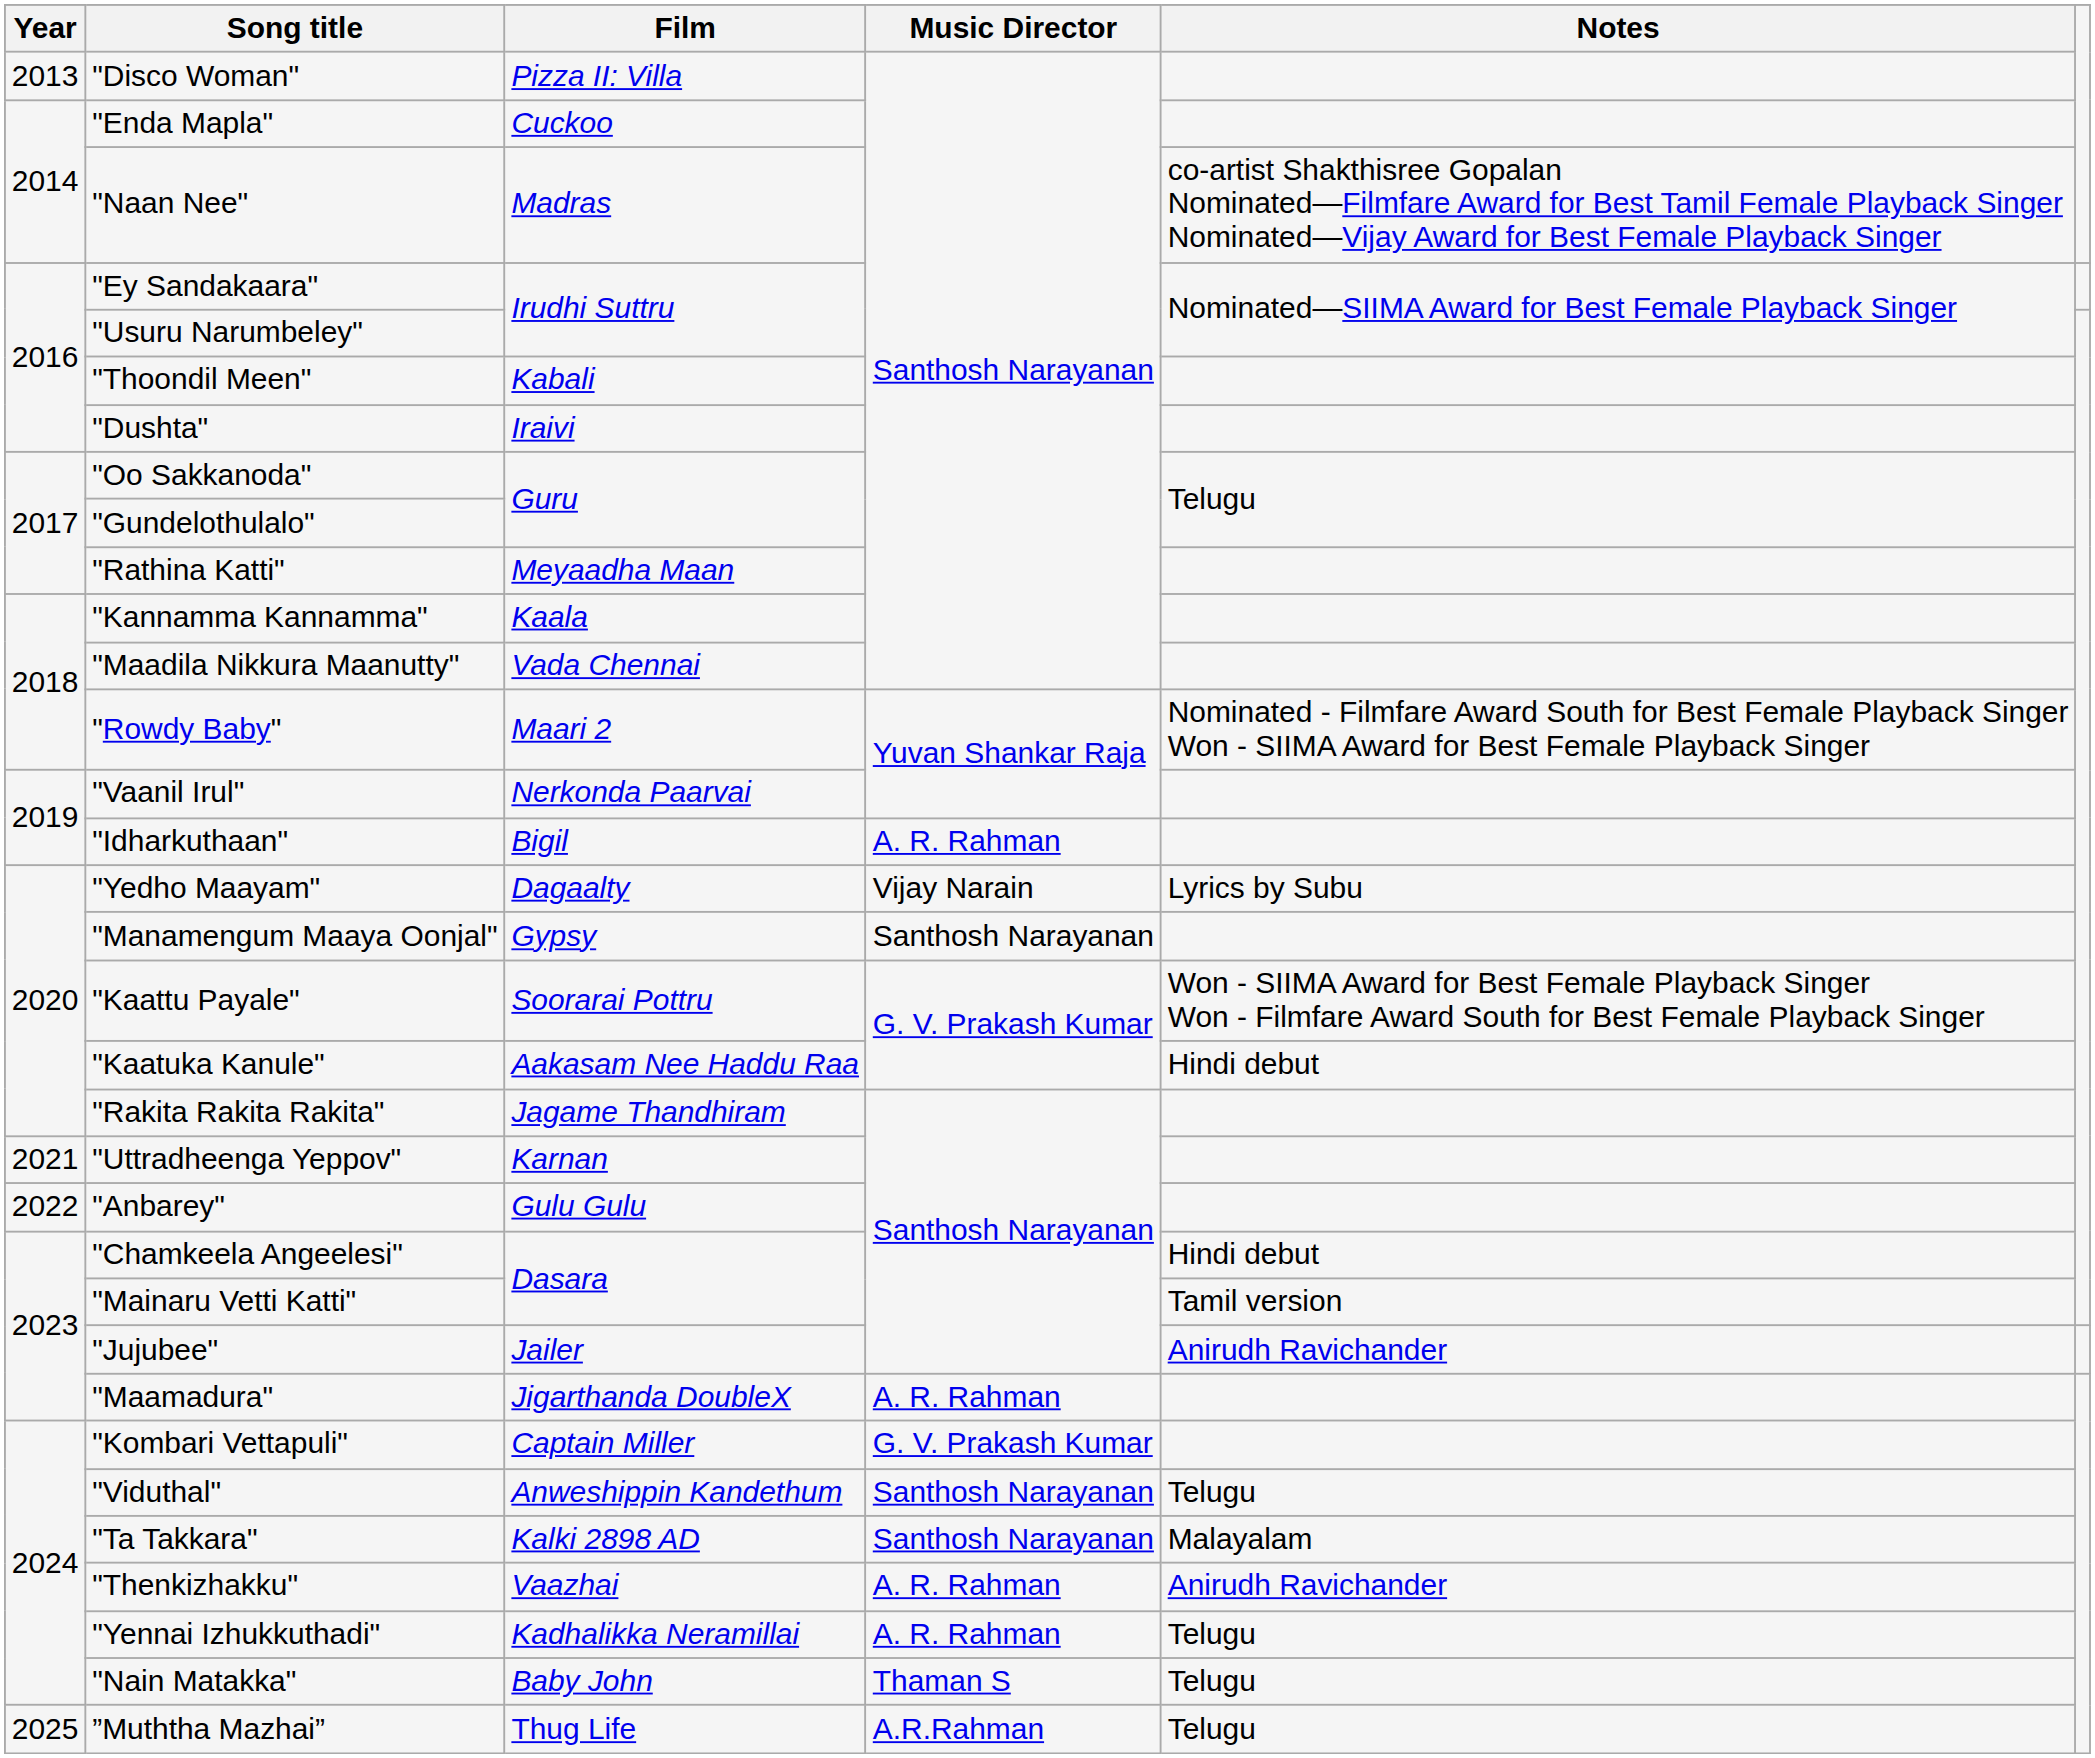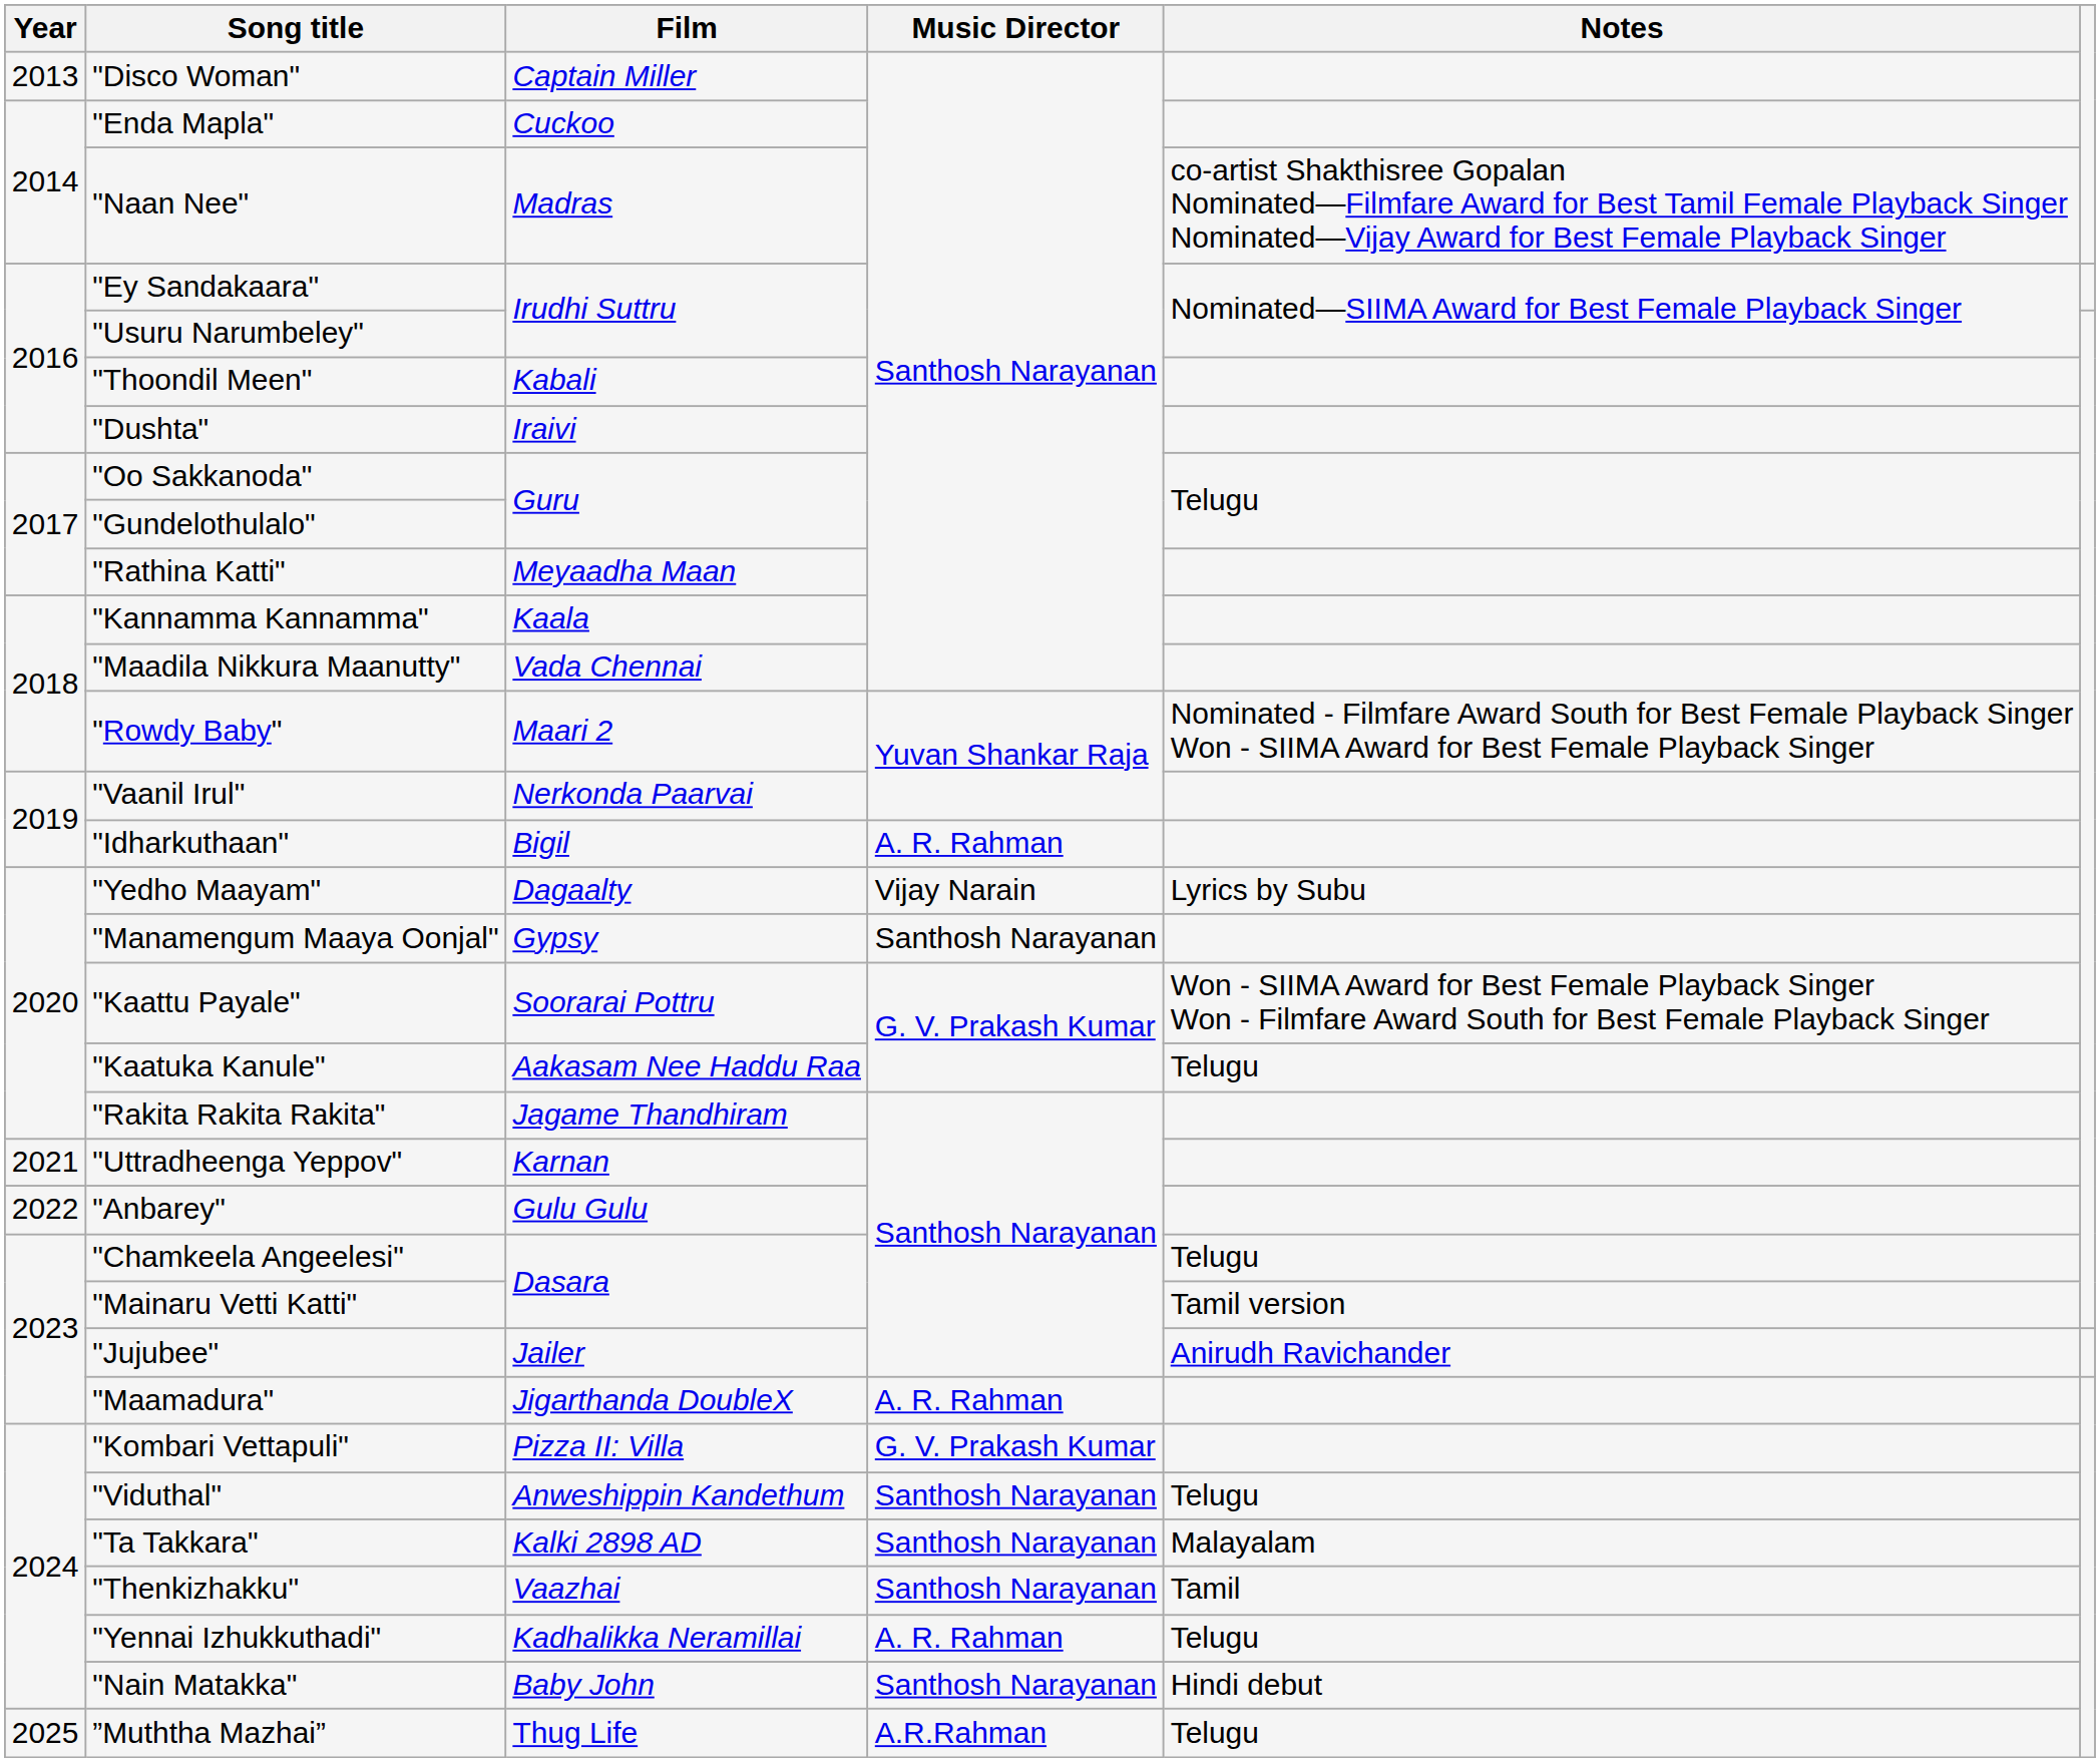"Disco Woman" | Film: Pizza II: Villa -> Captain Miller
"Kaatuka Kanule" | Notes: Hindi debut -> Telugu
"Chamkeela Angeelesi" | Notes: Hindi debut -> Telugu
"Kombari Vettapuli" | Film: Captain Miller -> Pizza II: Villa
"Thenkizhakku" | Music Director: A. R. Rahman -> Santhosh Narayanan
"Thenkizhakku" | Notes: Anirudh Ravichander -> Tamil
"Nain Matakka" | Music Director: Thaman S -> Santhosh Narayanan
"Nain Matakka" | Notes: Telugu -> Hindi debut
